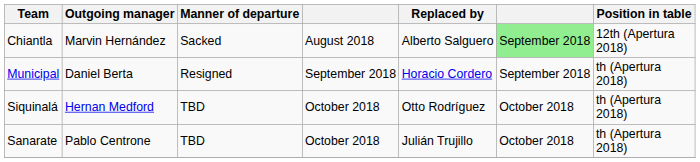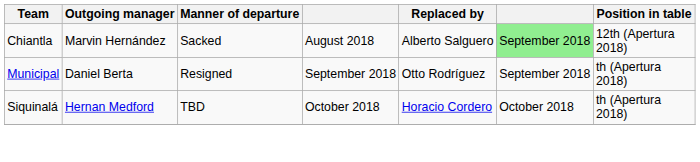Municipal | Replaced by: Horacio Cordero -> Otto Rodríguez
Siquinalá | Replaced by: Otto Rodríguez -> Horacio Cordero
- row: Sanarate | Pablo Centrone | TBD | October 2018 | Julián Trujillo | October 2018 | th (Apertura 2018)
